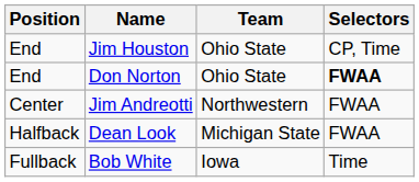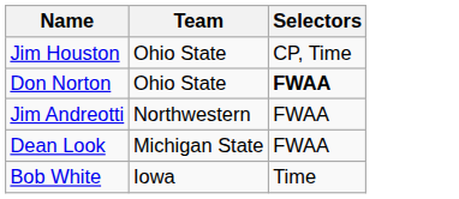- column: Position | End | End | Center | Halfback | Fullback
